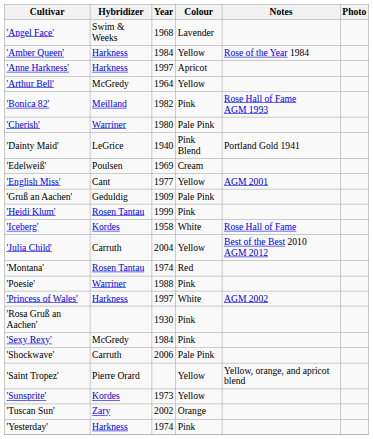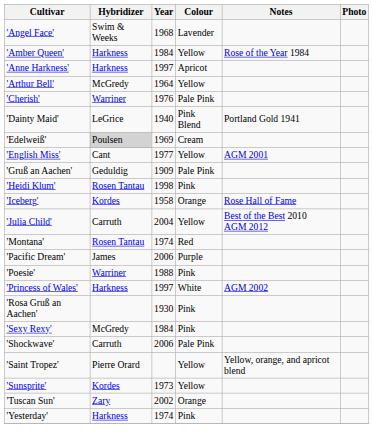- row: 'Bonica 82' | Meilland | 1982 | Pink | Rose Hall of Fame AGM 1993
'Cherish' | Year: 1980 -> 1976
'Edelweiß' | Hybridizer: no background -> lightgrey background
'Heidi Klum' | Year: 1999 -> 1998
'Iceberg' | Colour: White -> Orange
+ row: 'Pacific Dream' | James | 2006 | Purple
